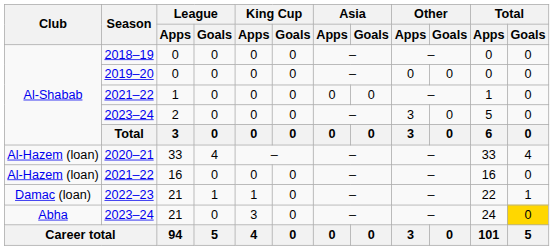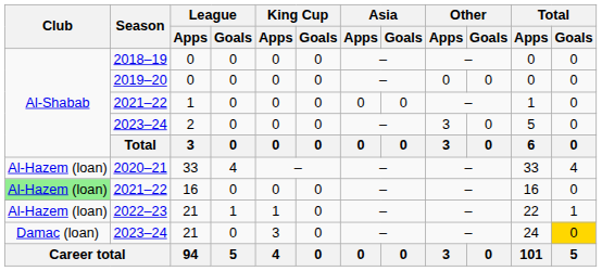2021–22 / 16 | Club: no background -> lightgreen background
2022–23 | Club: Damac (loan) -> Al-Hazem (loan)
2023–24 / 21 | Club: Abha -> Damac (loan)
